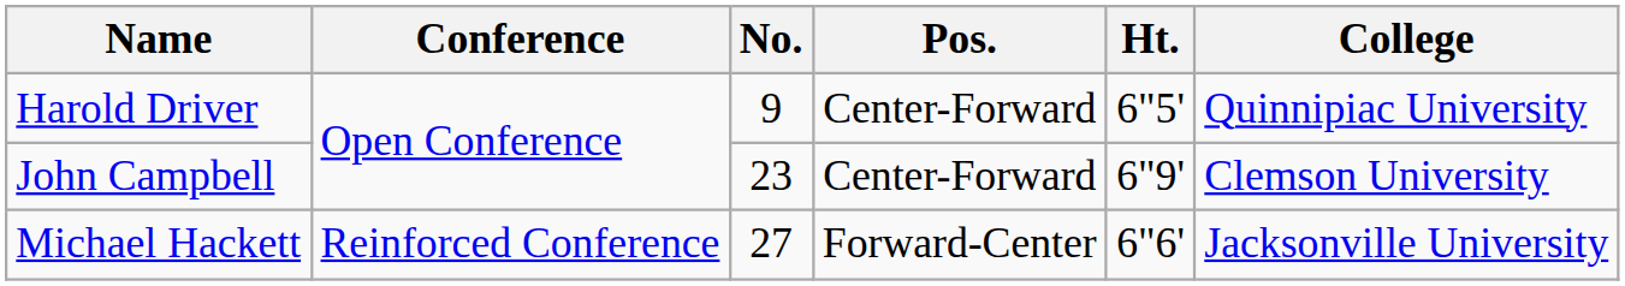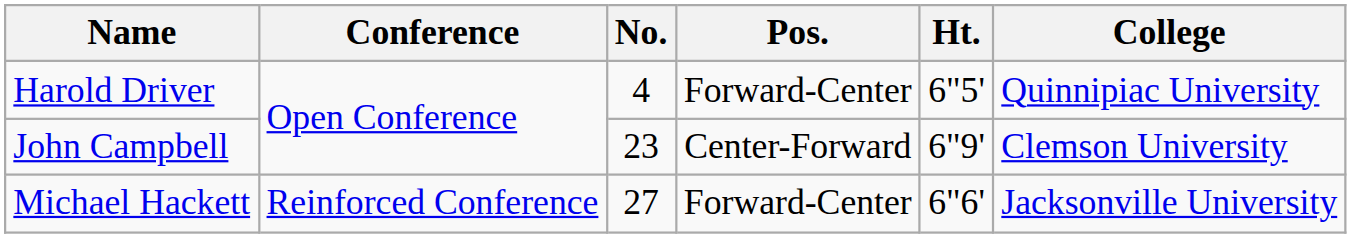Harold Driver | No.: 9 -> 4
Harold Driver | Pos.: Center-Forward -> Forward-Center
